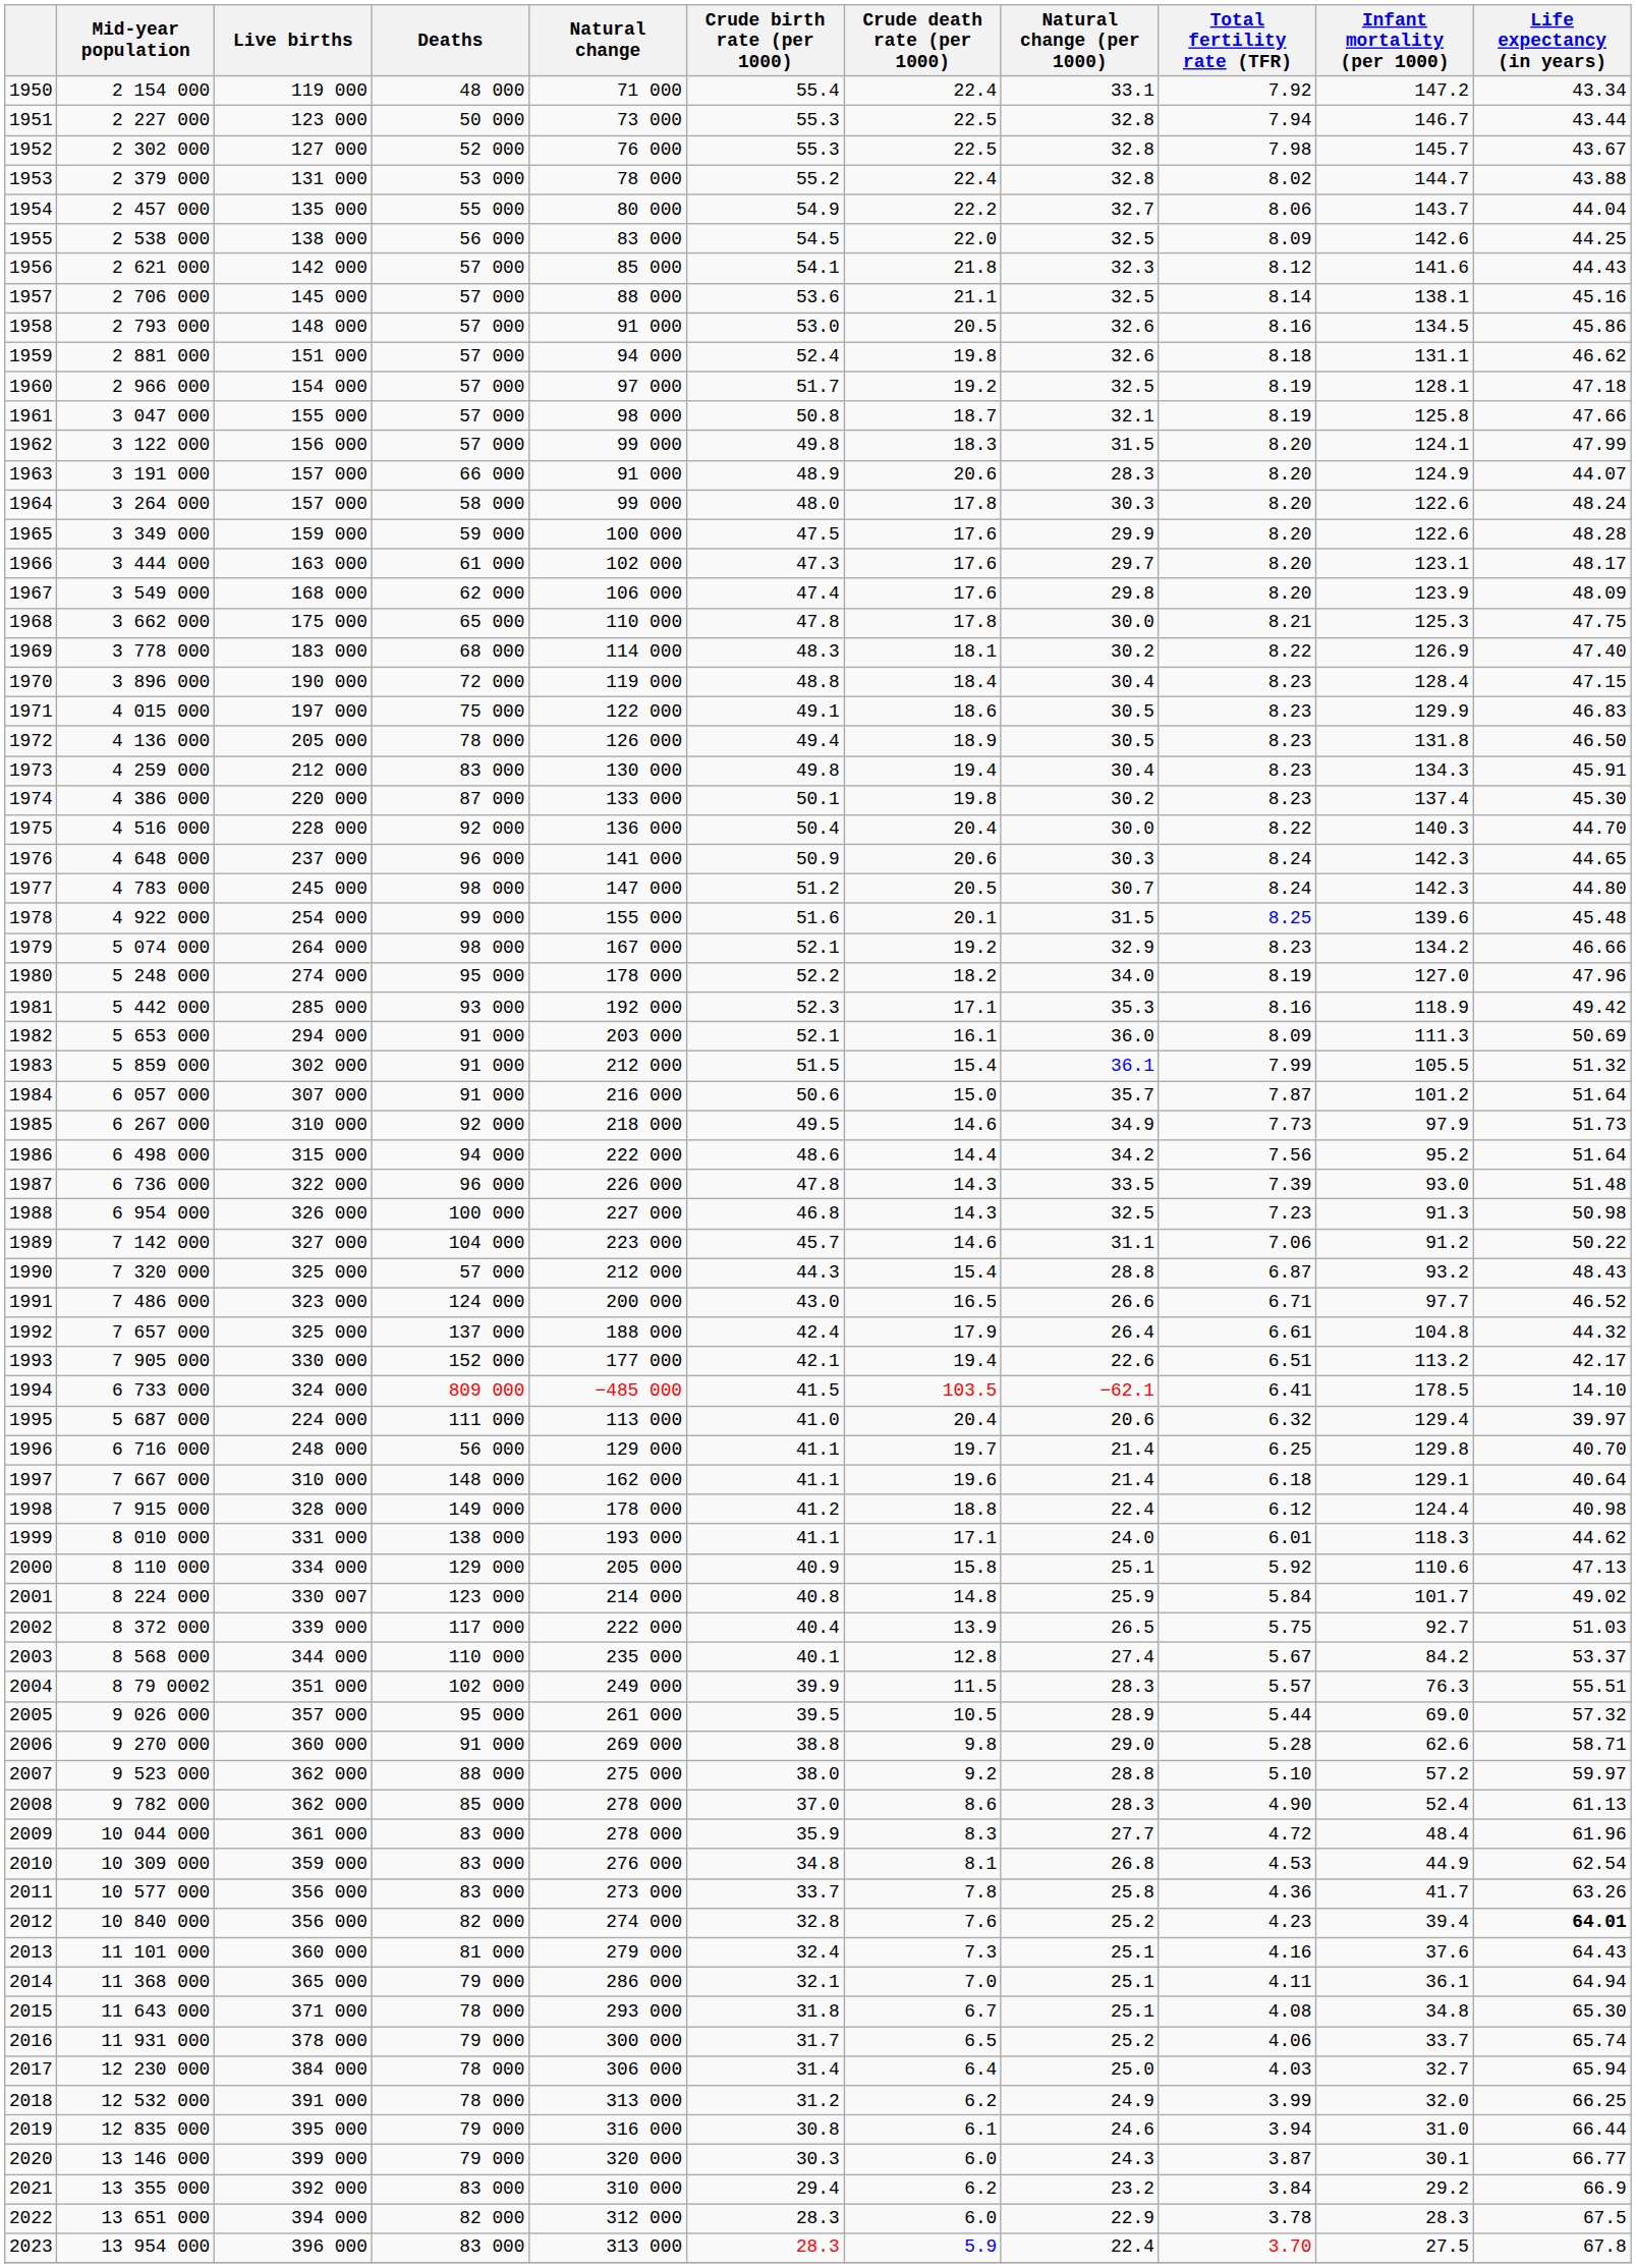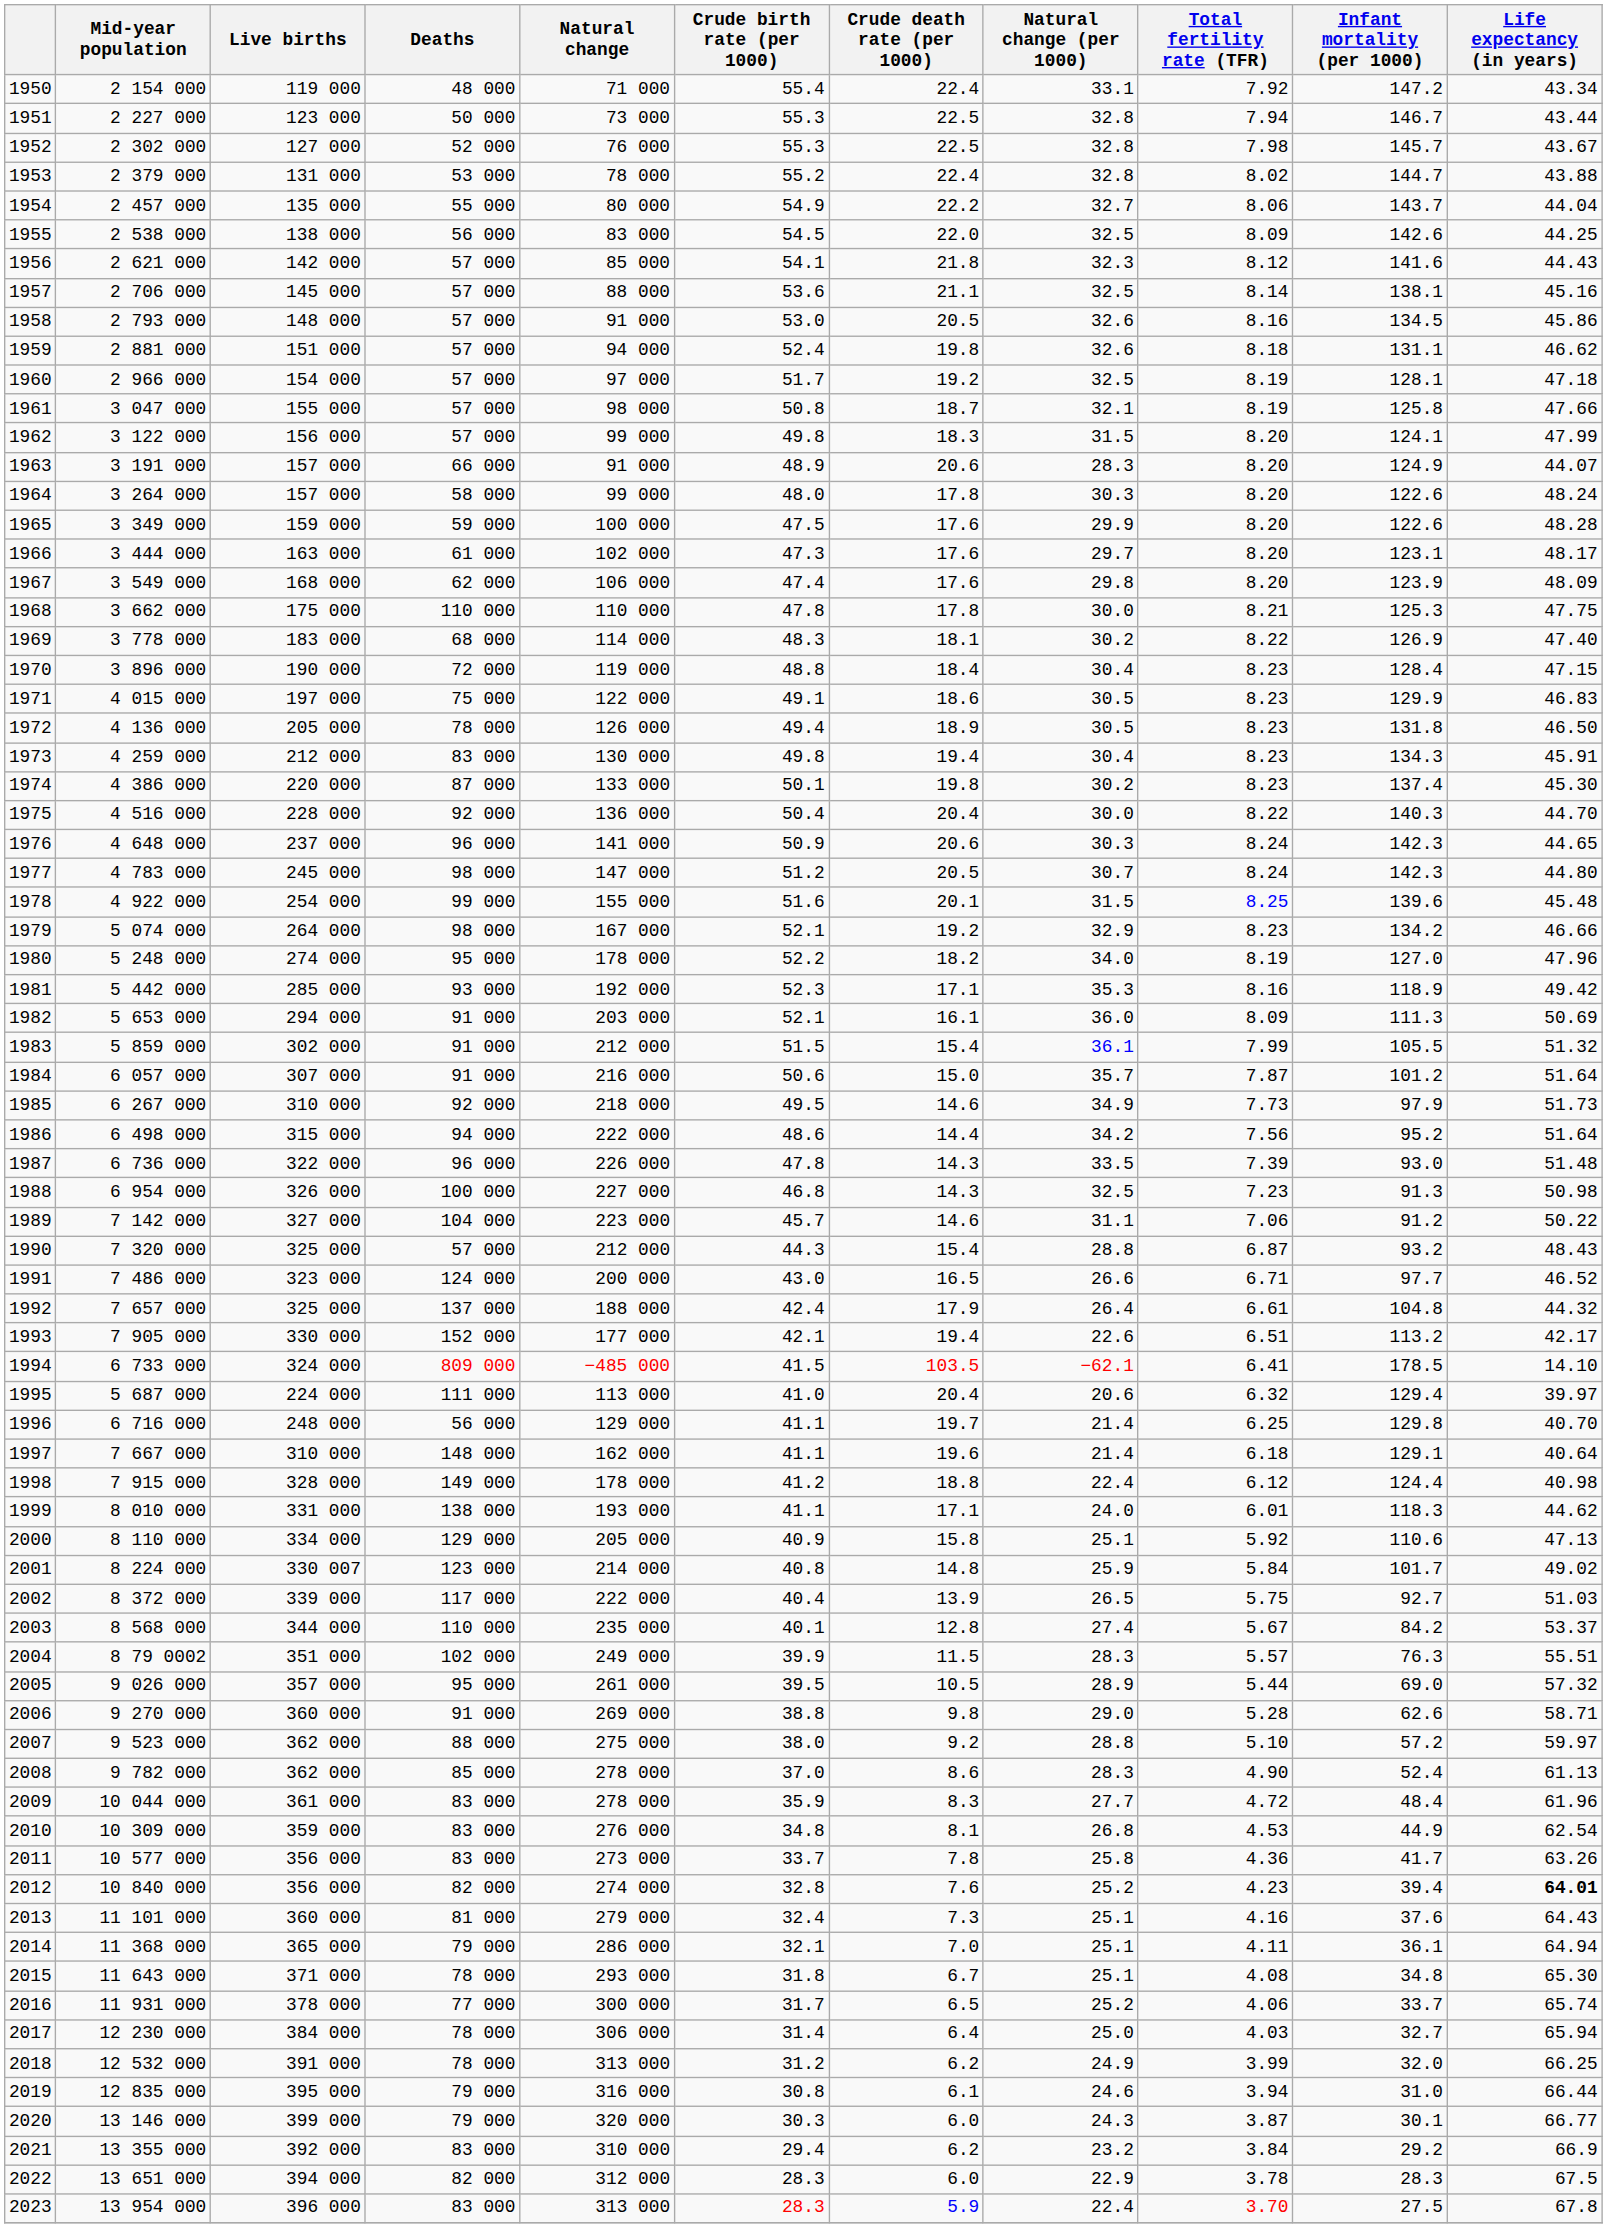1968 | Deaths: 65 000 -> 110 000
2016 | Deaths: 79 000 -> 77 000
